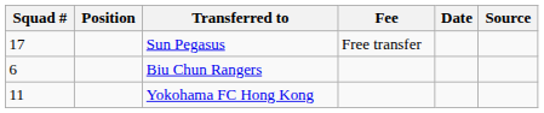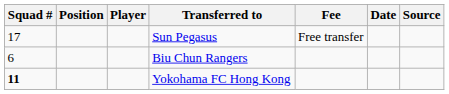+ column: Player
Yokohama FC Hong Kong | Squad #: normal -> bold
